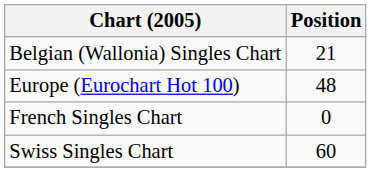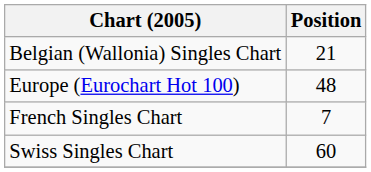French Singles Chart | Position: 0 -> 7
